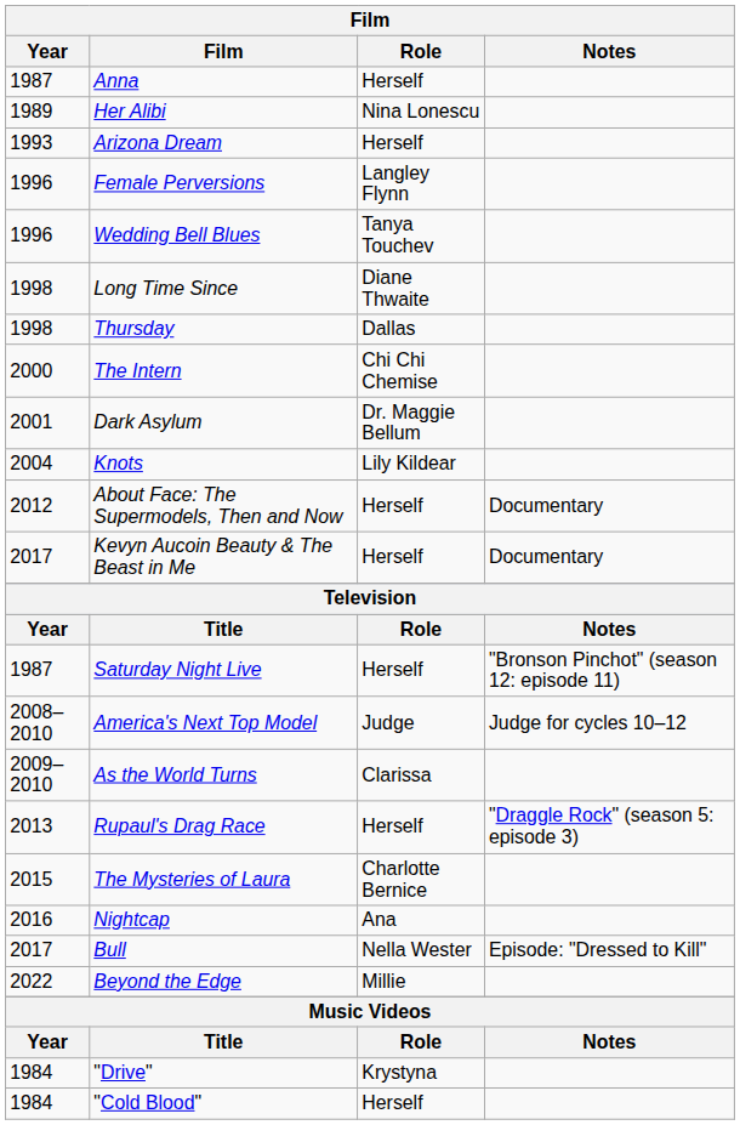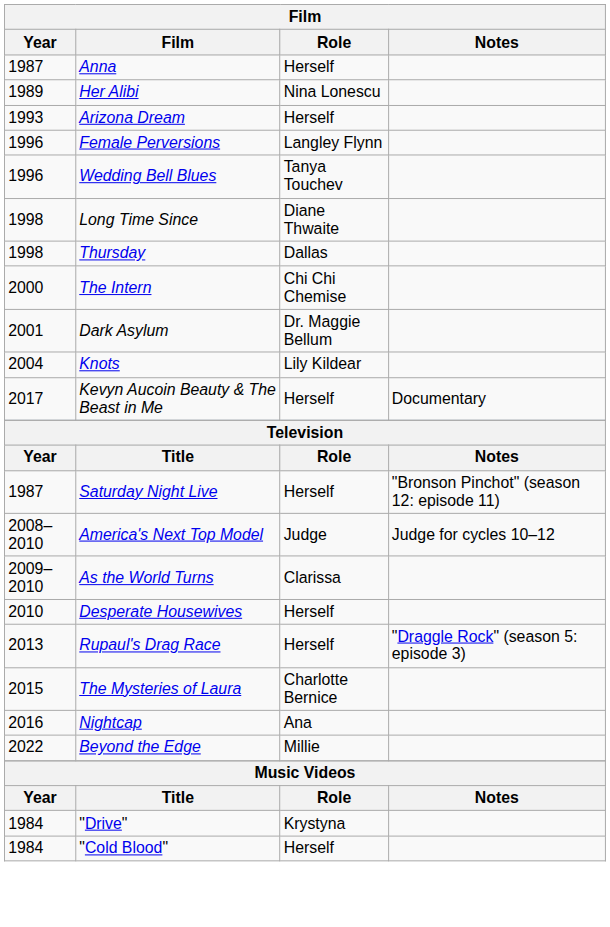- row: 2012 | About Face: The Supermodels, Then and Now | Herself | Documentary
+ row: 2010 | Desperate Housewives | Herself
- row: 2017 | Bull | Nella Wester | Episode: "Dressed to Kill"
